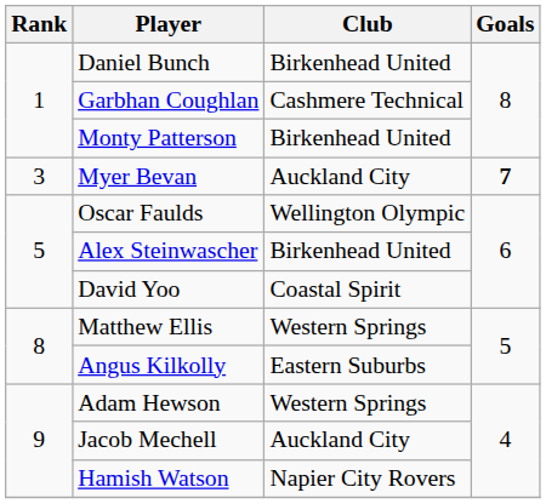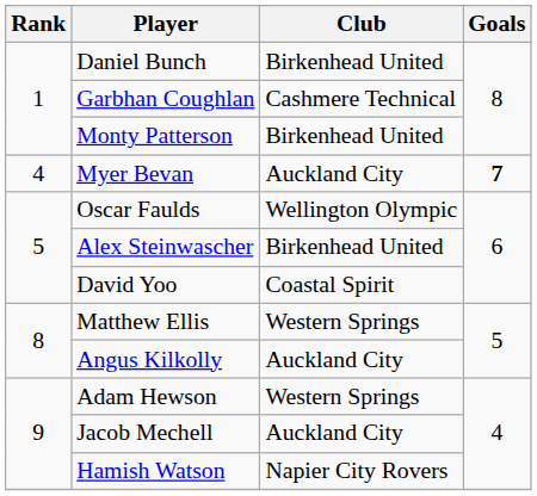Myer Bevan | Rank: 3 -> 4
Angus Kilkolly | Club: Eastern Suburbs -> Auckland City
